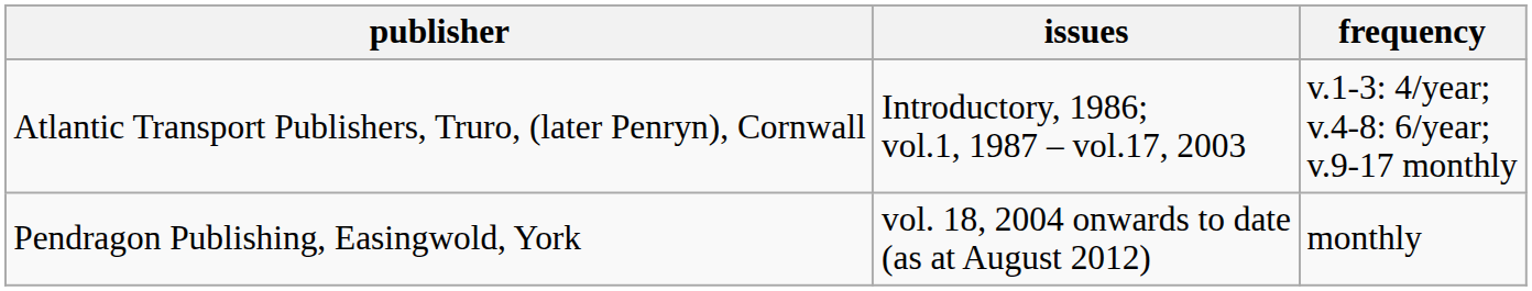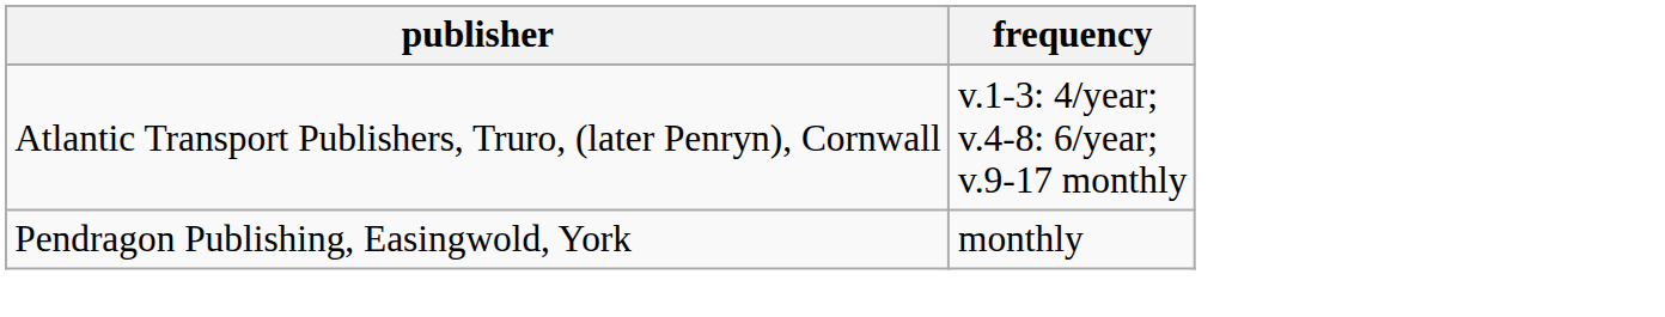- column: issues | Introductory, 1986; vol.1, 1987 – vol.17, 2003 | vol. 18, 2004 onwards to date (as at August 2012)
